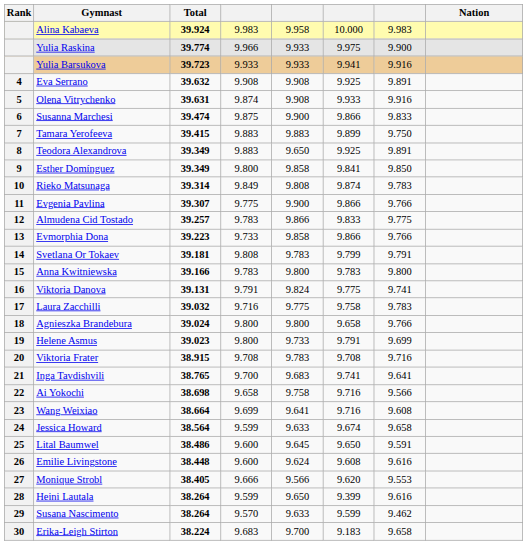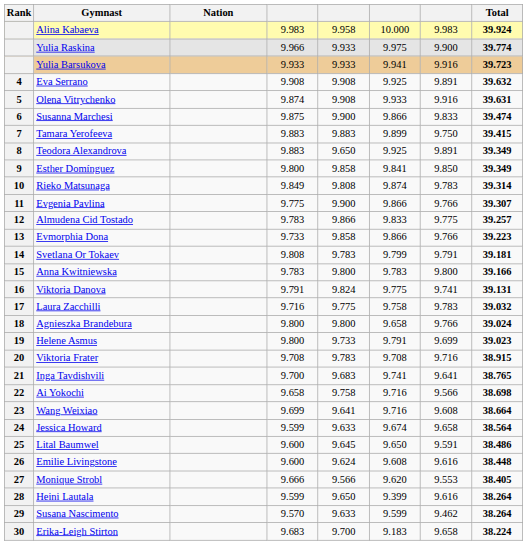columns swapped: Nation <-> Total
